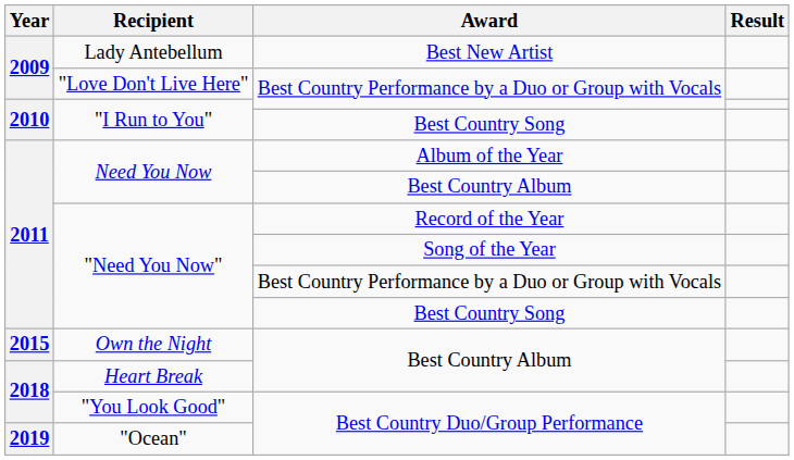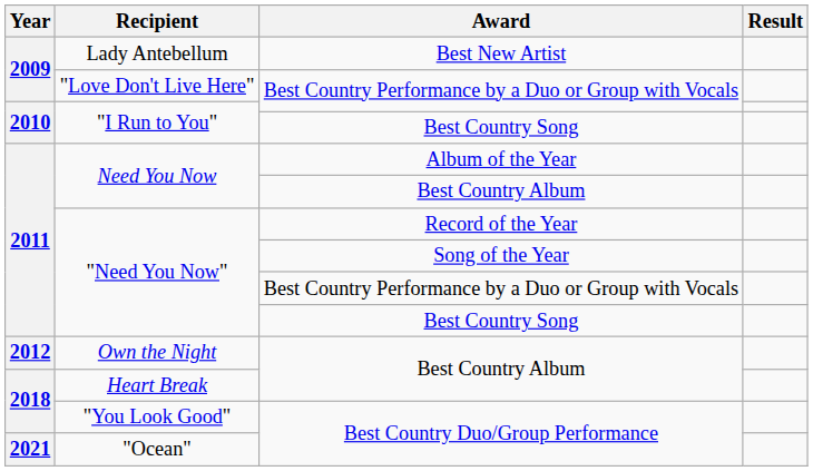Own the Night | Year: 2015 -> 2012
"Ocean" | Year: 2019 -> 2021
